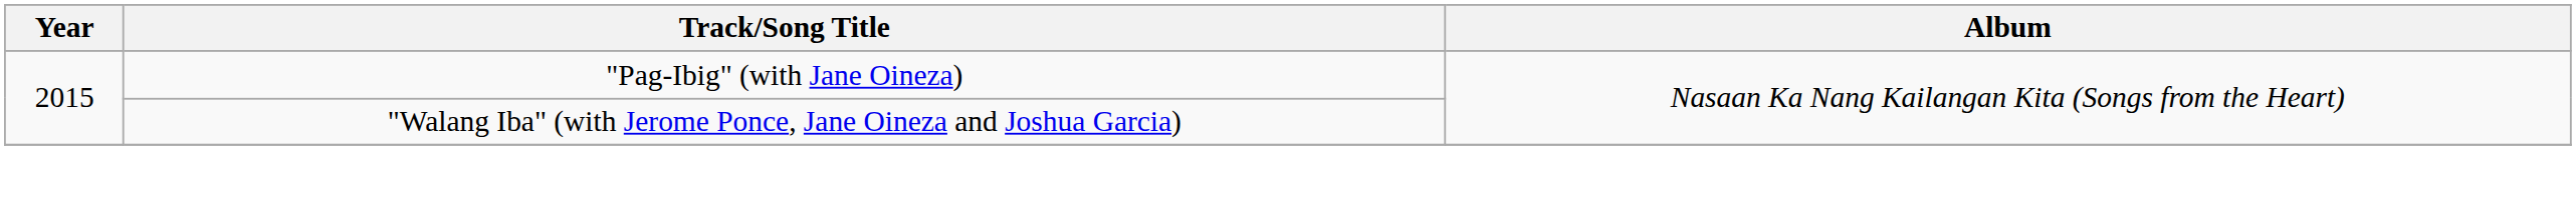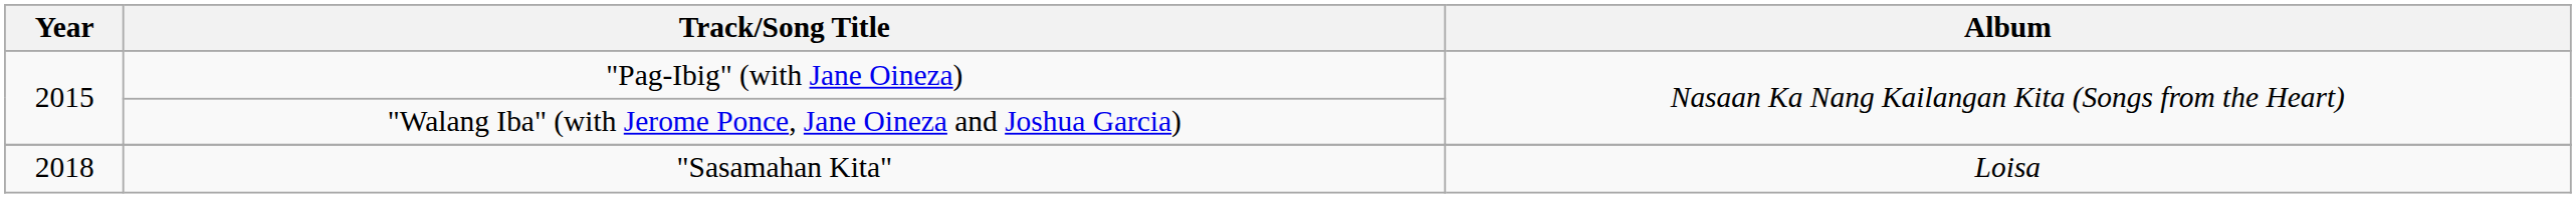+ row: 2018 | "Sasamahan Kita" | Loisa
